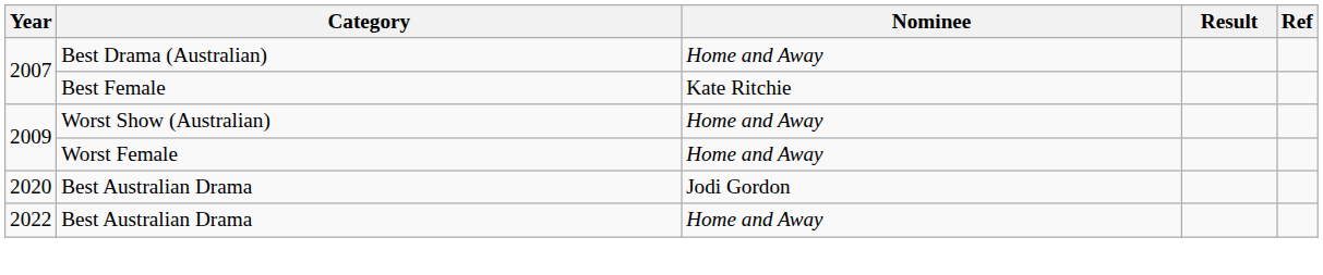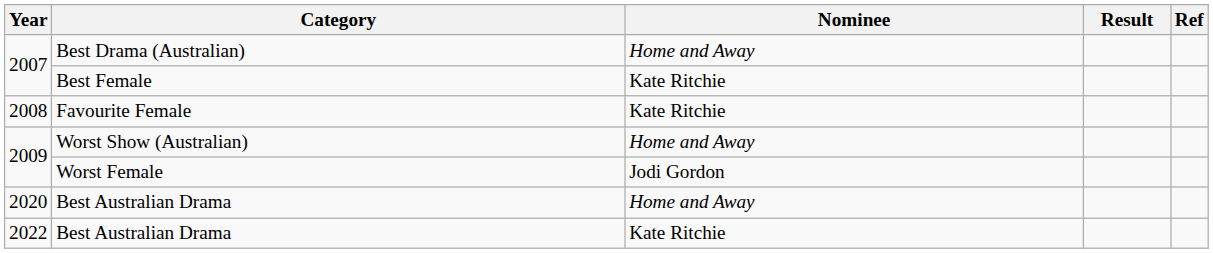+ row: 2008 | Favourite Female | Kate Ritchie
Worst Female | Nominee: Home and Away -> Jodi Gordon
2020 / Best Australian Drama | Nominee: Jodi Gordon -> Home and Away
2022 / Best Australian Drama | Nominee: Home and Away -> Kate Ritchie
